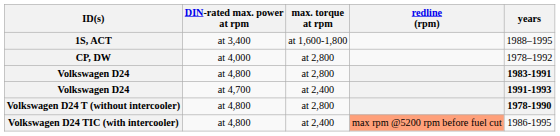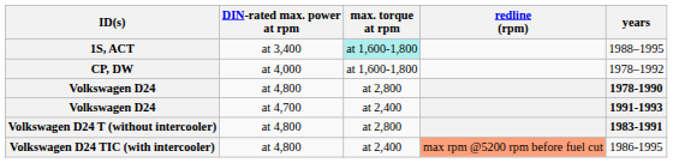1S, ACT | max. torque at rpm: no background -> paleturquoise background
CP, DW | max. torque at rpm: at 2,800 -> at 1,600-1,800
Volkswagen D24 / at 4,800 | years: 1983-1991 -> 1978-1990
Volkswagen D24 T (without intercooler) | years: 1978-1990 -> 1983-1991
